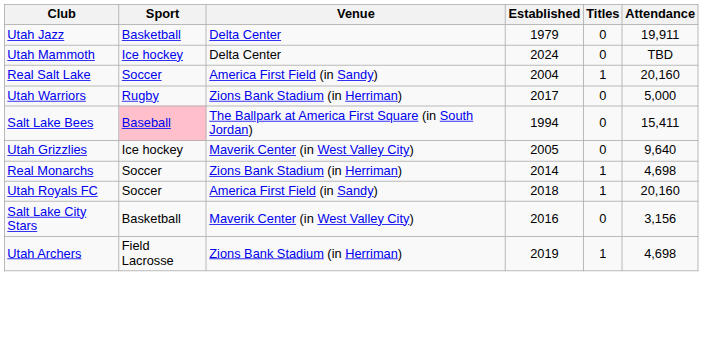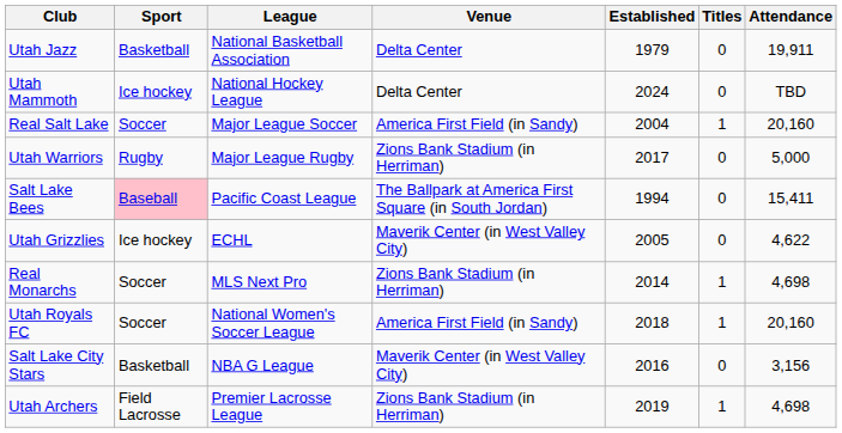+ column: League | National Basketball Association | National Hockey League | Major League Soccer | Major League Rugby | Pacific Coast League | ECHL | MLS Next Pro | National Women's Soccer League | NBA G League | Premier Lacrosse League
Utah Grizzlies | Attendance: 9,640 -> 4,622
